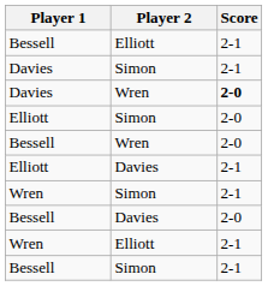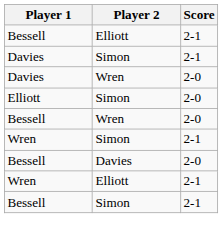Davies / Wren | Score: bold -> normal
- row: Elliott | Davies | 2-1
